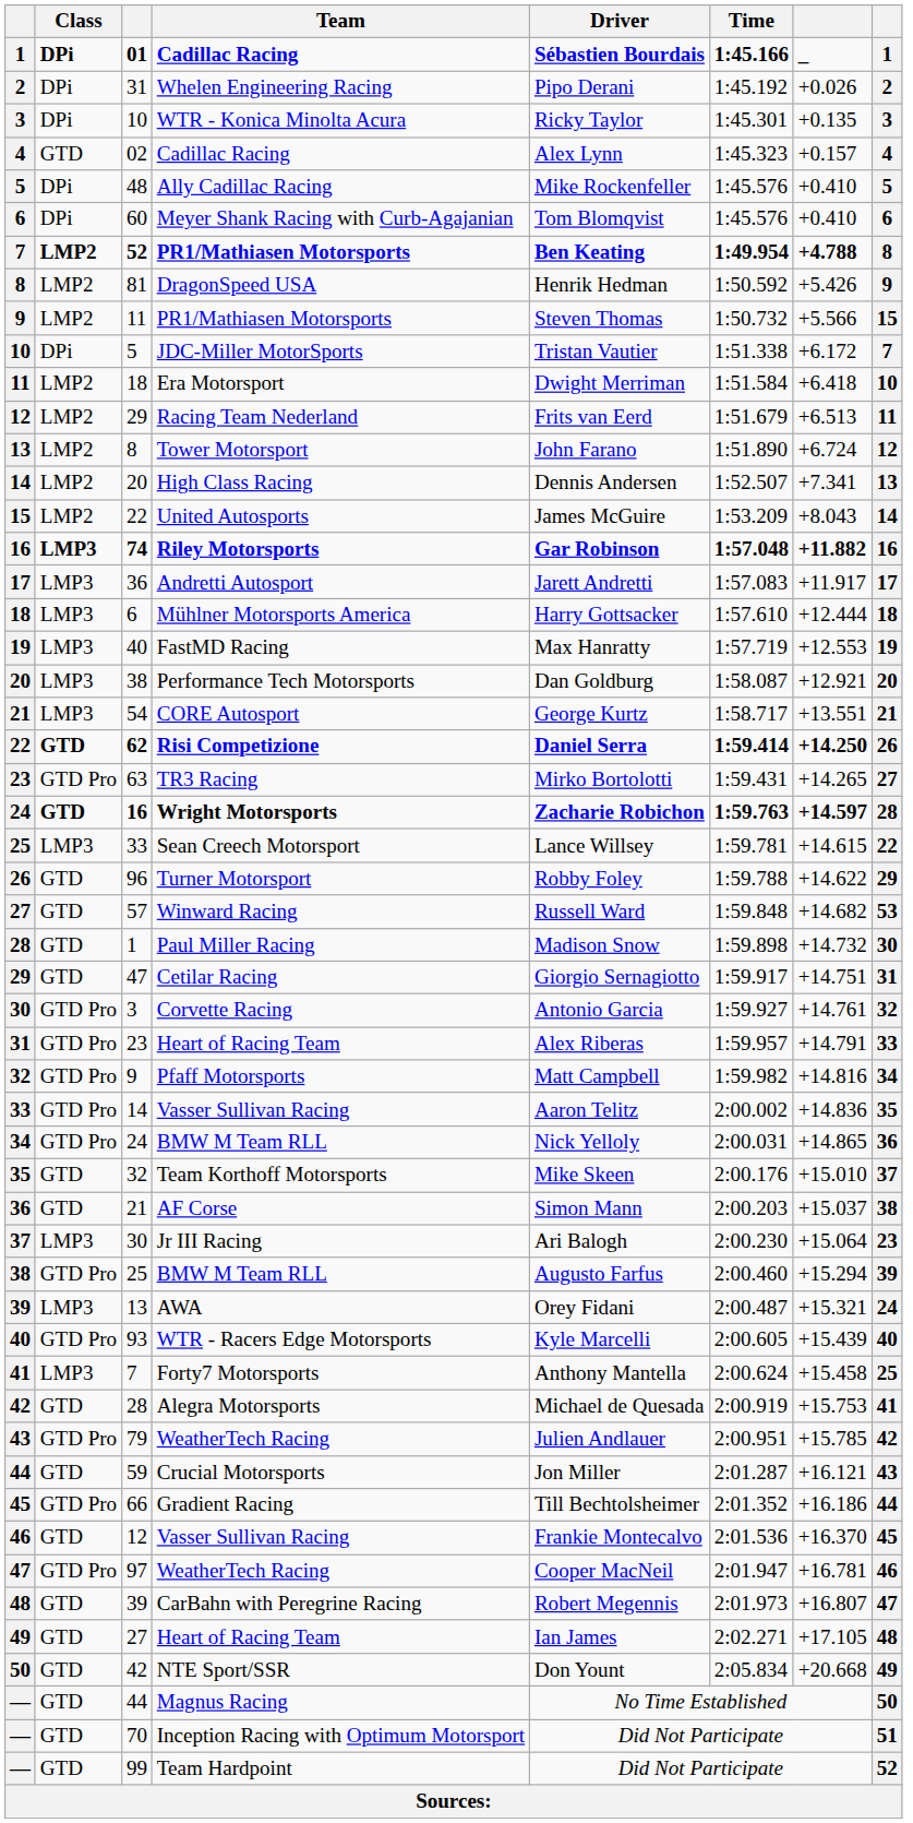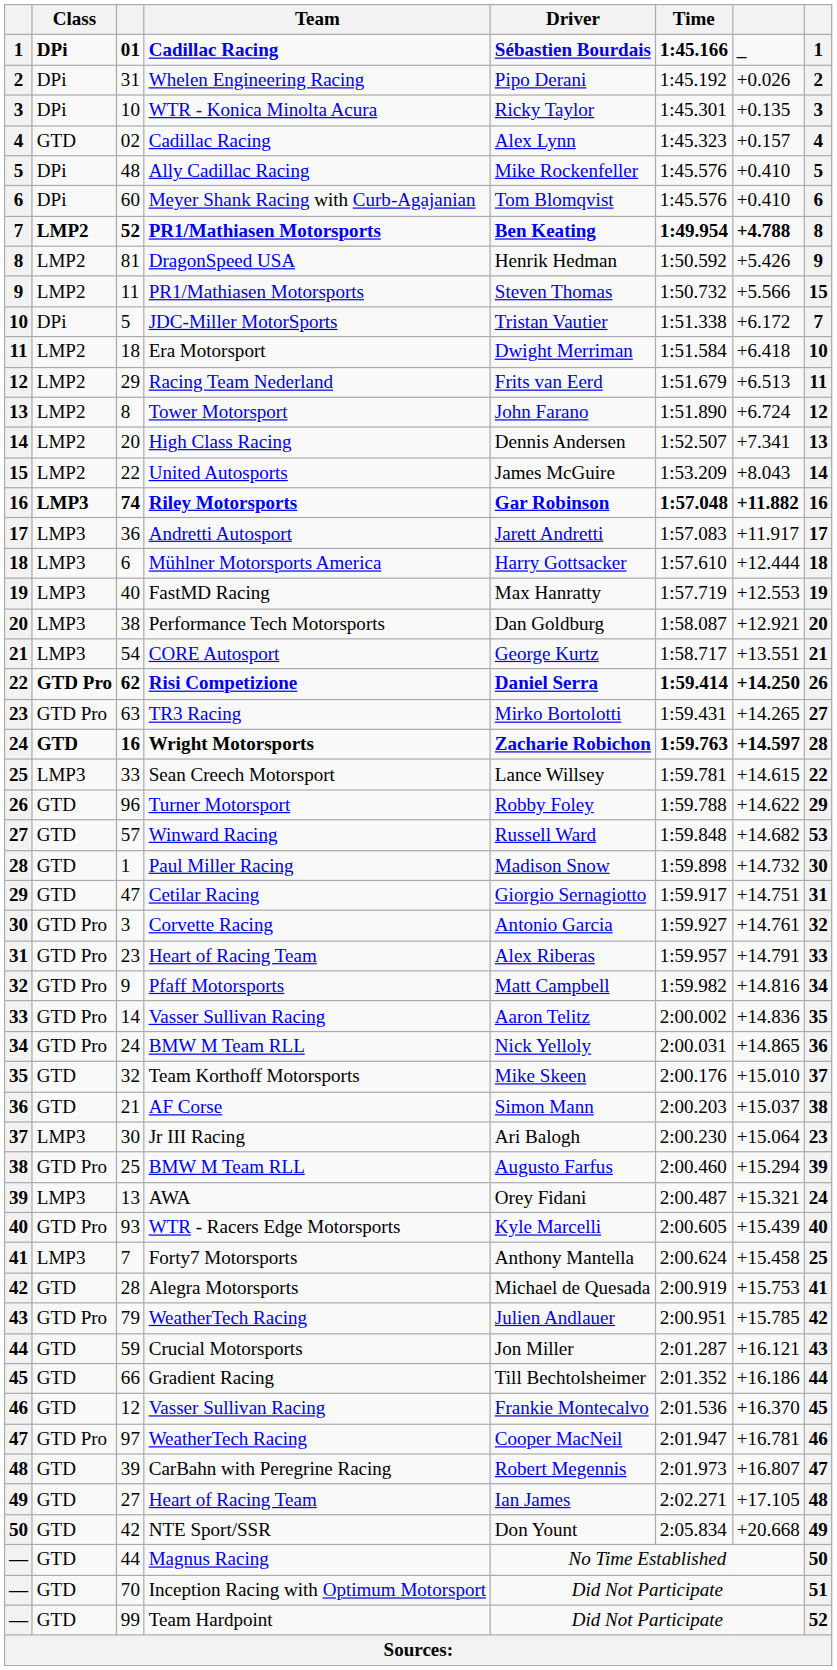62 | Class: GTD -> GTD Pro
66 | Class: GTD Pro -> GTD
